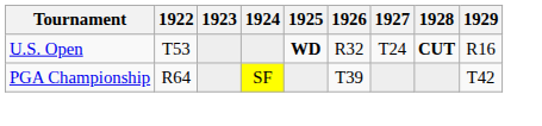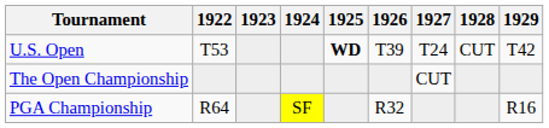U.S. Open | 1926: R32 -> T39
U.S. Open | 1928: bold -> normal
U.S. Open | 1929: R16 -> T42
+ row: The Open Championship | CUT
PGA Championship | 1926: T39 -> R32
PGA Championship | 1929: T42 -> R16
